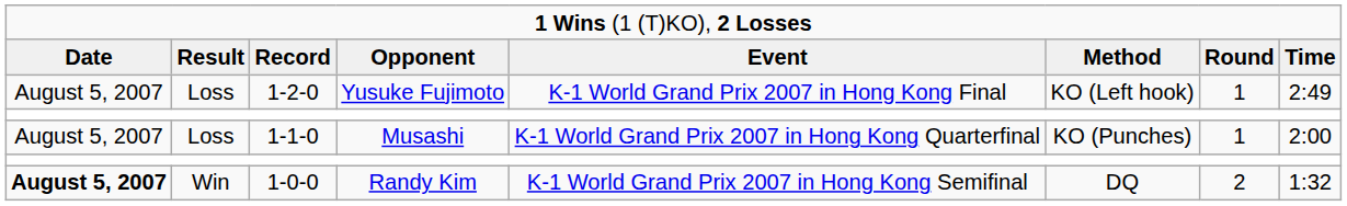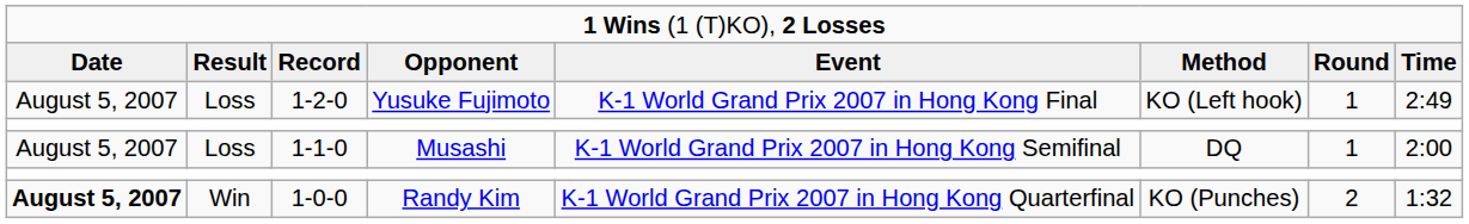Musashi | column 5: K-1 World Grand Prix 2007 in Hong Kong Quarterfinal -> K-1 World Grand Prix 2007 in Hong Kong Semifinal
Musashi | column 6: KO (Punches) -> DQ
Randy Kim | column 5: K-1 World Grand Prix 2007 in Hong Kong Semifinal -> K-1 World Grand Prix 2007 in Hong Kong Quarterfinal
Randy Kim | column 6: DQ -> KO (Punches)
